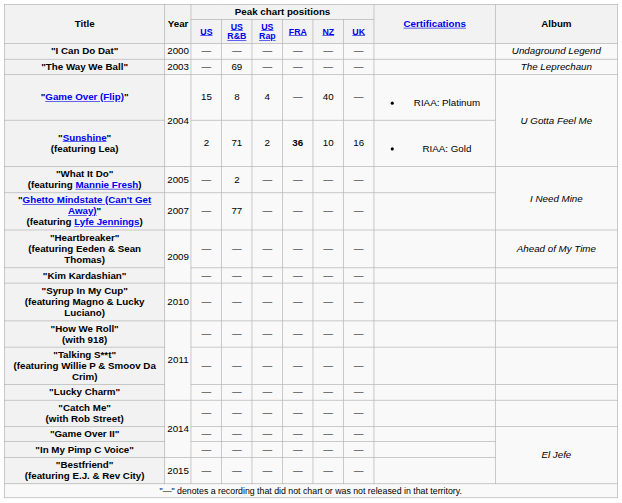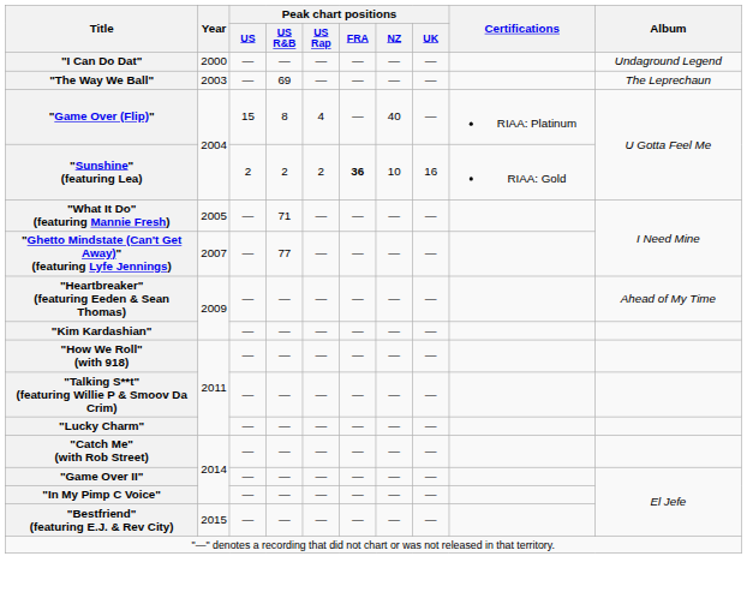"Sunshine" (featuring Lea) | Peak chart positions / US R&B: 71 -> 2
"What It Do" (featuring Mannie Fresh) | Peak chart positions / US R&B: 2 -> 71
- row: "Syrup In My Cup" (featuring Magno & Lucky Luciano) | 2010 | — | — | — | — | — | —
